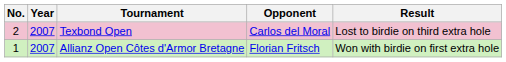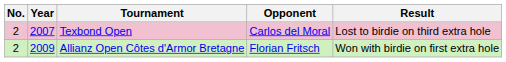Allianz Open Côtes d'Armor Bretagne | No.: 1 -> 2
Allianz Open Côtes d'Armor Bretagne | Year: 2007 -> 2009
